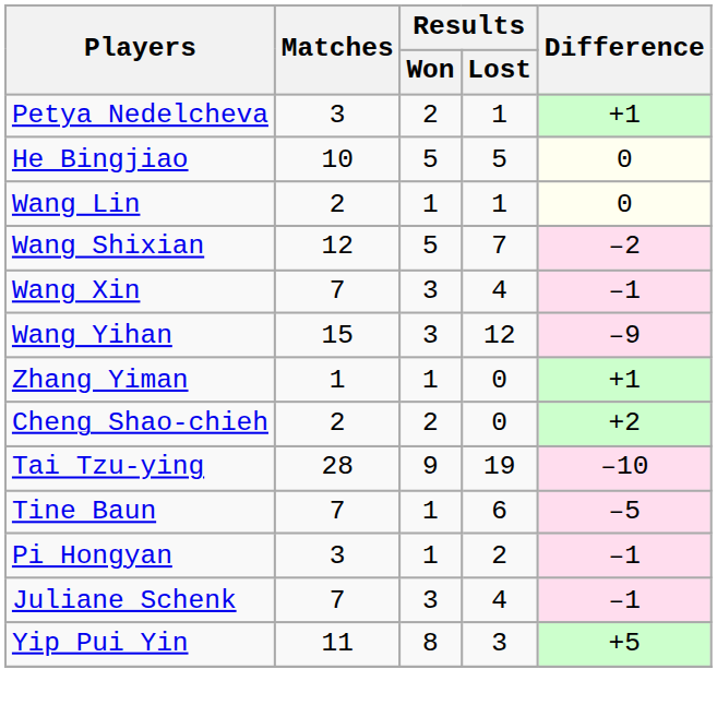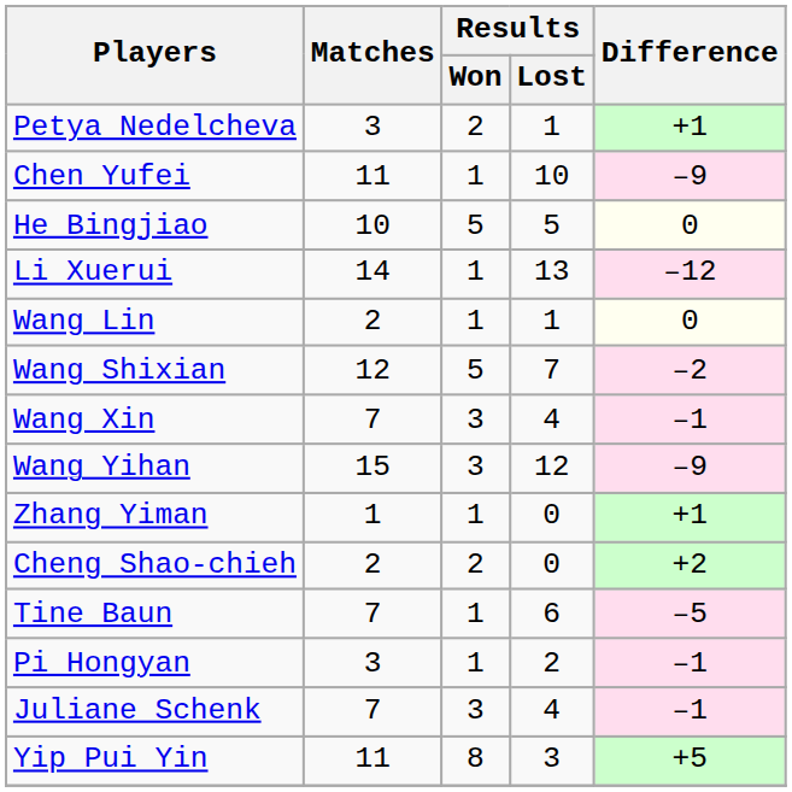+ row: Chen Yufei | 11 | 1 | 10 | –9
+ row: Li Xuerui | 14 | 1 | 13 | –12
- row: Tai Tzu-ying | 28 | 9 | 19 | –10
